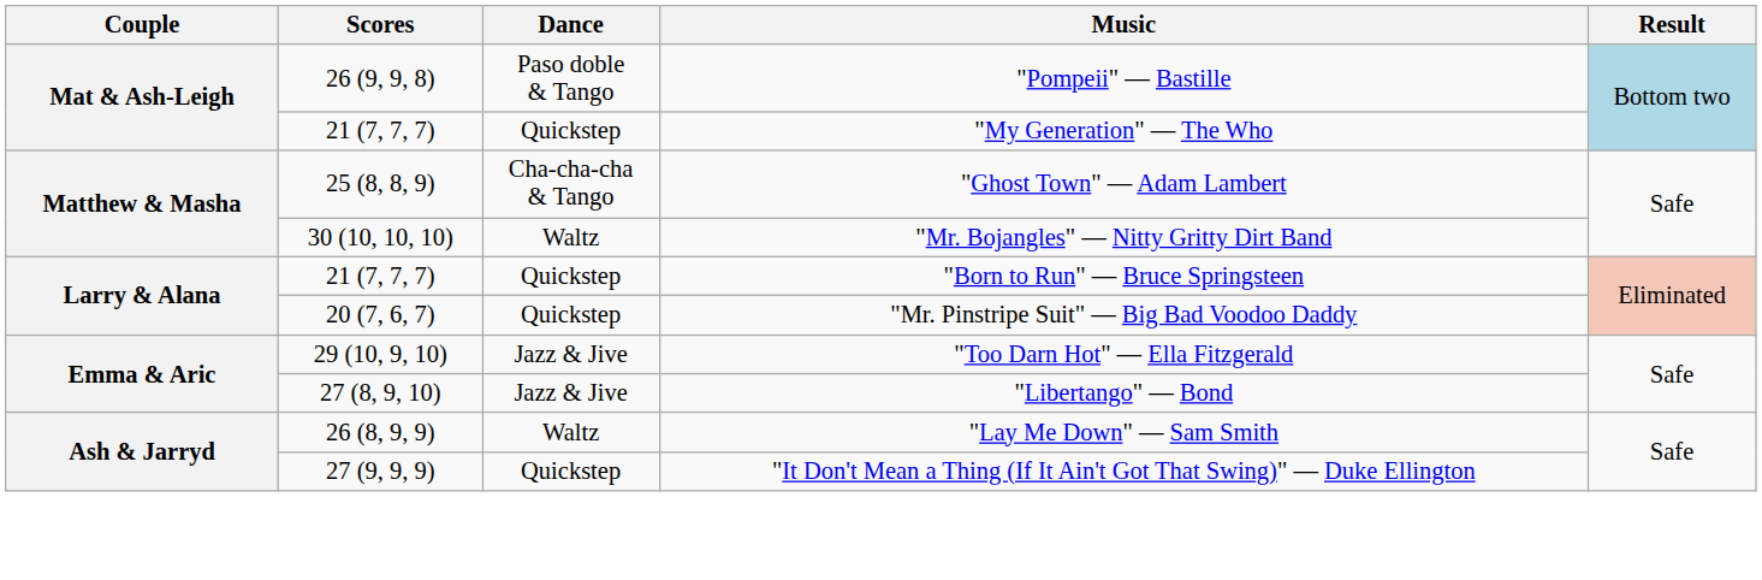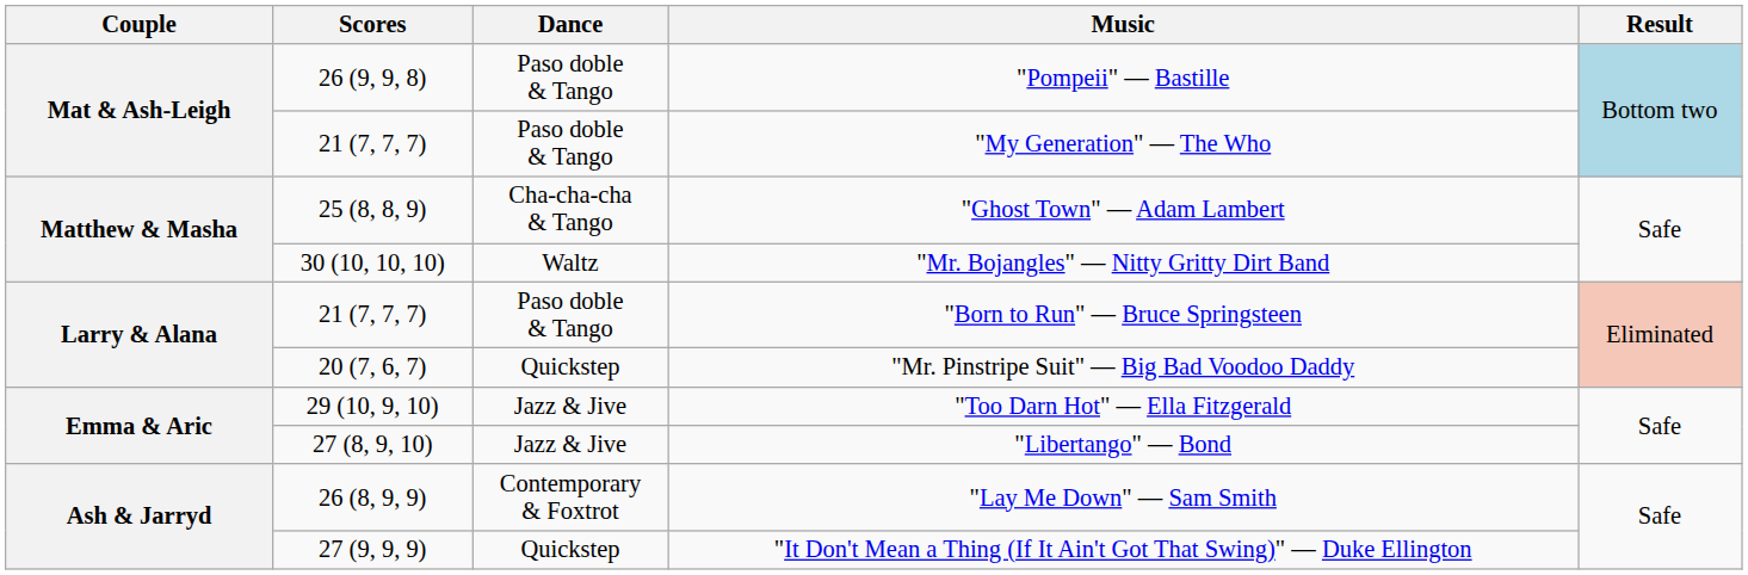"My Generation" — The Who | Dance: Quickstep -> Paso doble & Tango
"Born to Run" — Bruce Springsteen | Dance: Quickstep -> Paso doble & Tango
"Lay Me Down" — Sam Smith | Dance: Waltz -> Contemporary & Foxtrot
